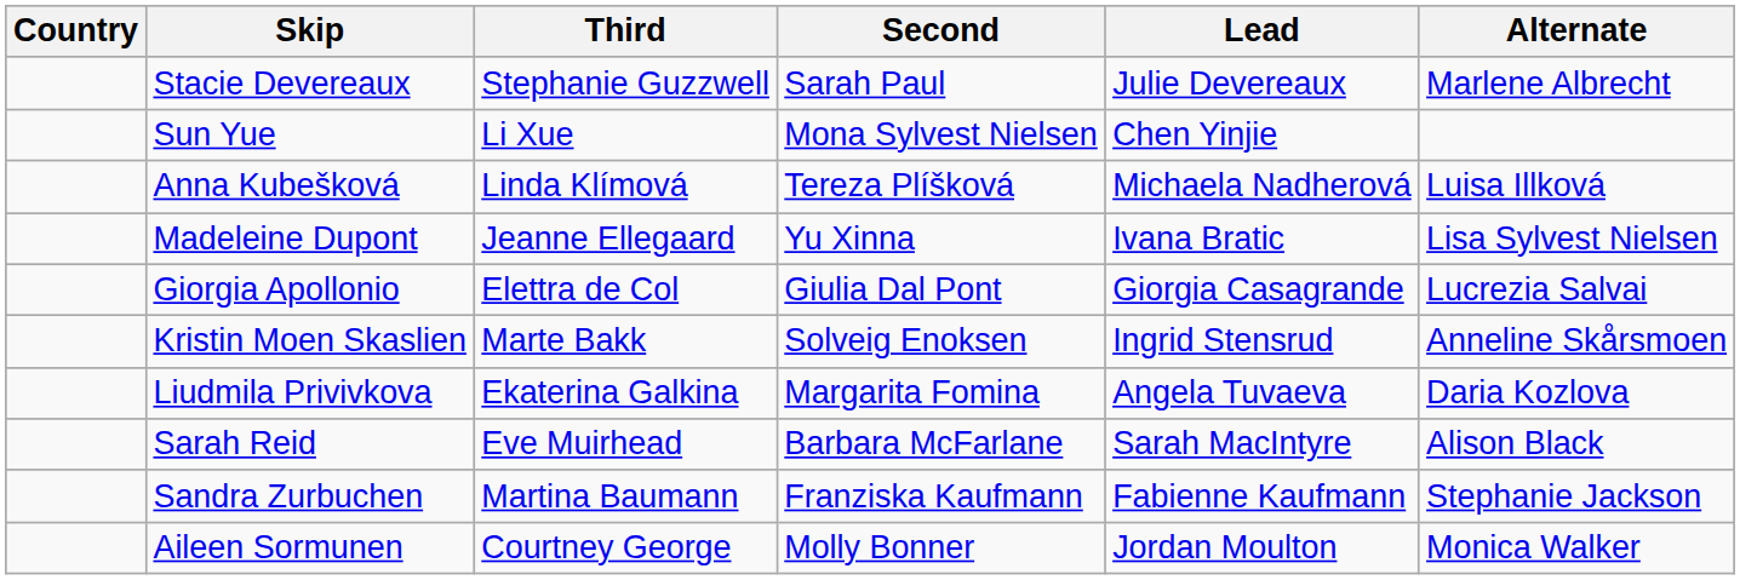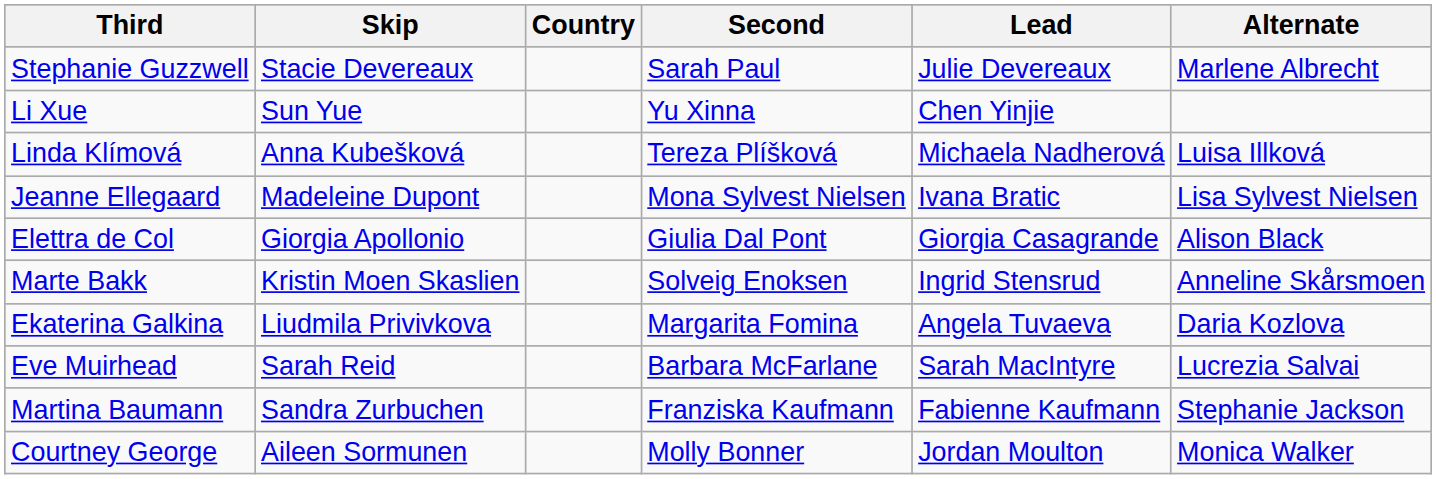columns swapped: Country <-> Third
Sun Yue | Second: Mona Sylvest Nielsen -> Yu Xinna
Madeleine Dupont | Second: Yu Xinna -> Mona Sylvest Nielsen
Giorgia Apollonio | Alternate: Lucrezia Salvai -> Alison Black
Sarah Reid | Alternate: Alison Black -> Lucrezia Salvai
